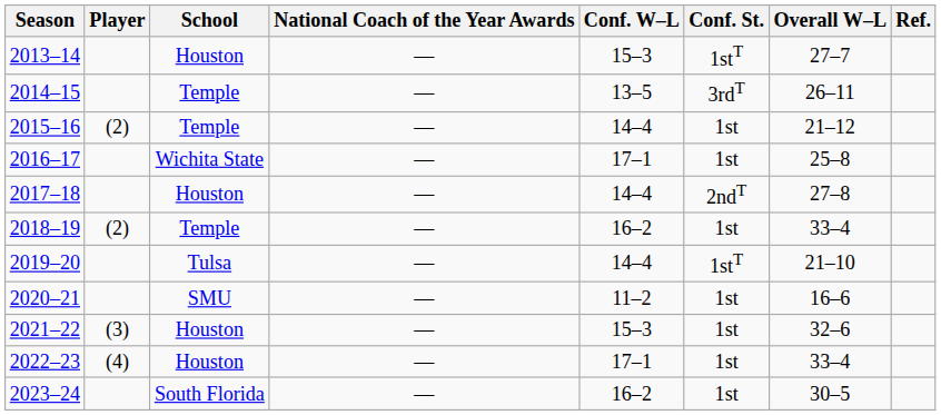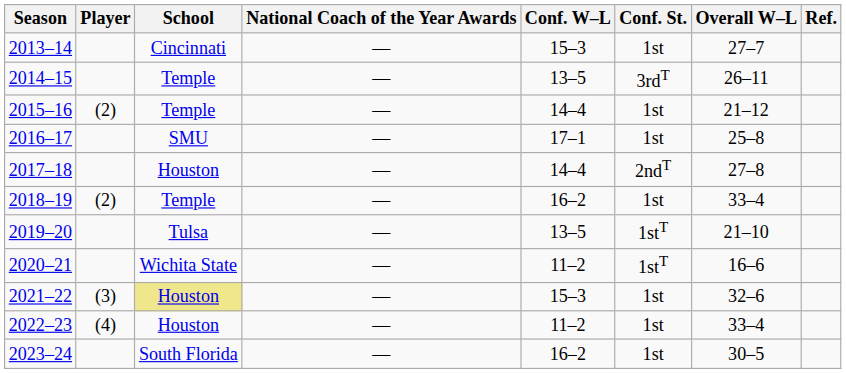2013–14 | School: Houston -> Cincinnati
2013–14 | Conf. St.: 1stT -> 1st
2016–17 | School: Wichita State -> SMU
2019–20 | Conf. W–L: 14–4 -> 13–5
2020–21 | School: SMU -> Wichita State
2020–21 | Conf. St.: 1st -> 1stT
2021–22 | School: no background -> khaki background
2022–23 | Conf. W–L: 17–1 -> 11–2
